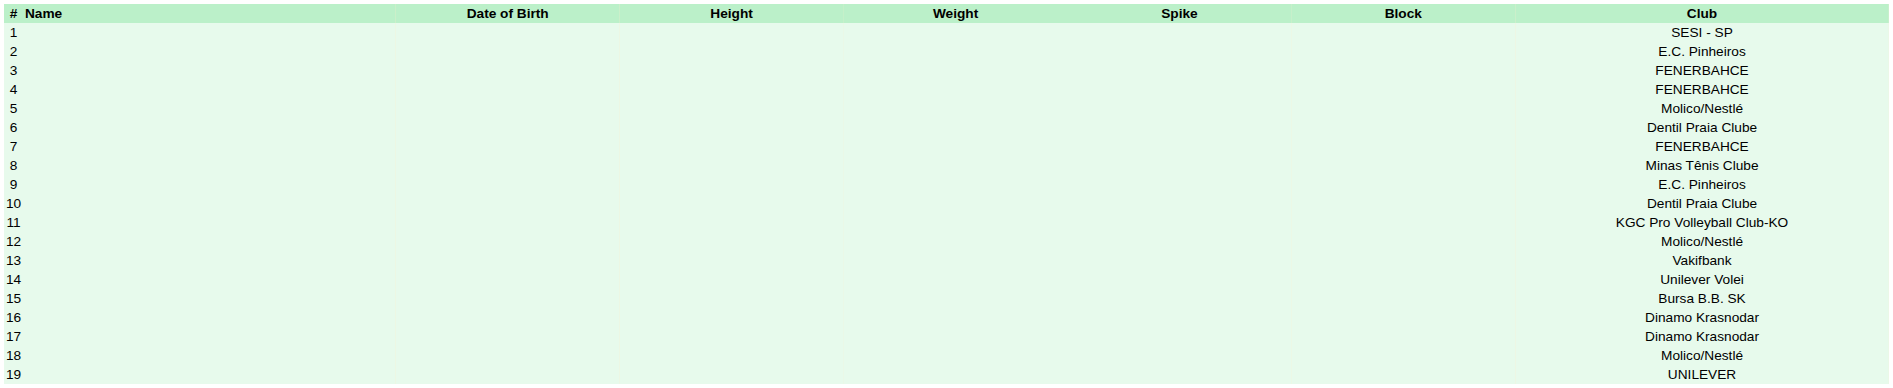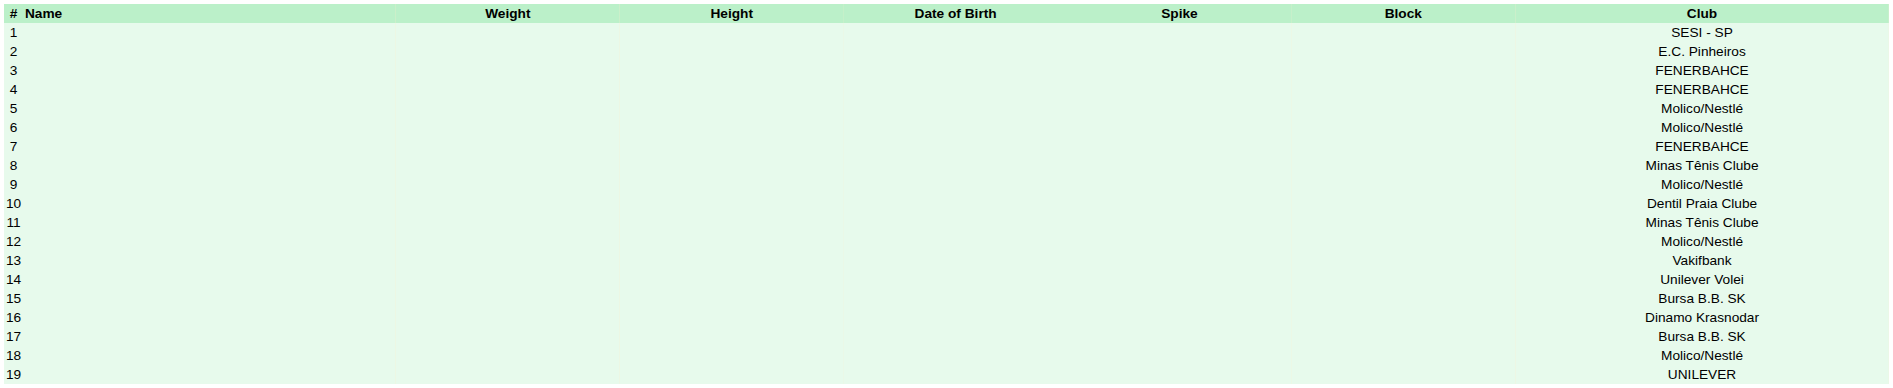columns swapped: Date of Birth <-> Weight
6 | Club: Dentil Praia Clube -> Molico/Nestlé
9 | Club: E.C. Pinheiros -> Molico/Nestlé
11 | Club: KGC Pro Volleyball Club-KO -> Minas Tênis Clube
17 | Club: Dinamo Krasnodar -> Bursa B.B. SK
